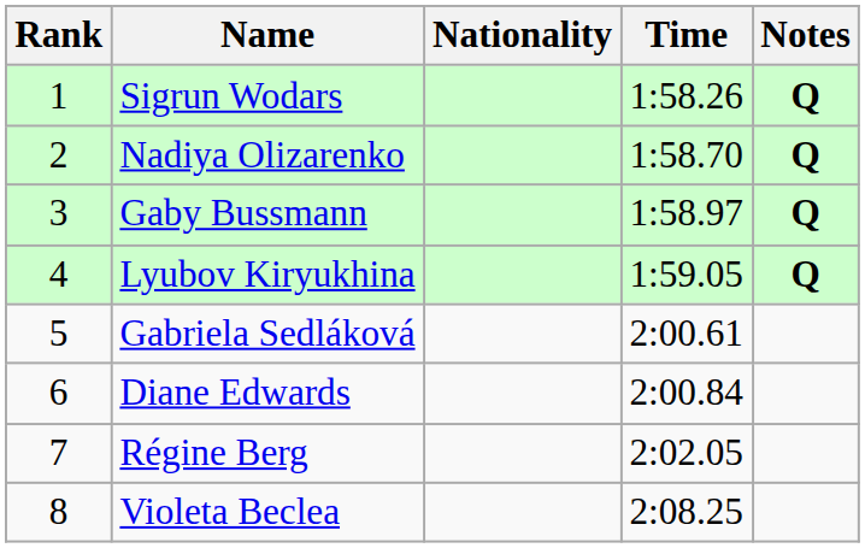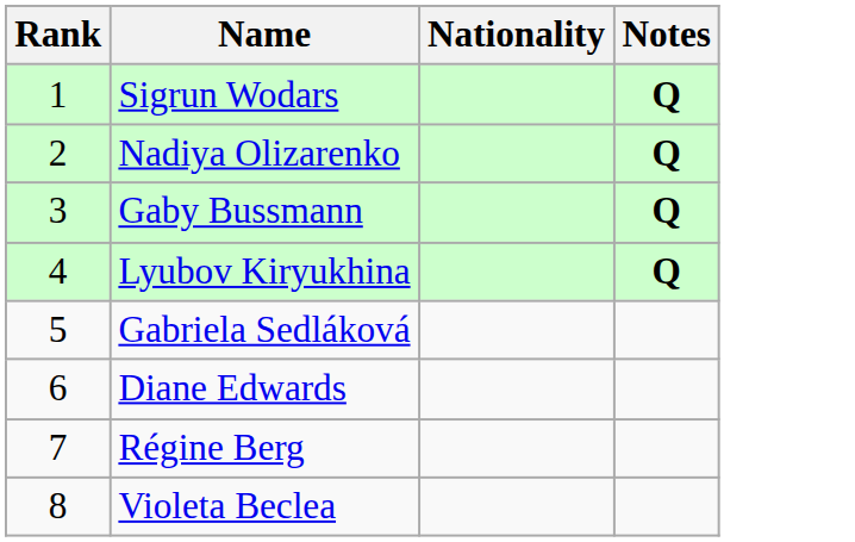- column: Time | 1:58.26 | 1:58.70 | 1:58.97 | 1:59.05 | 2:00.61 | 2:00.84 | 2:02.05 | 2:08.25
